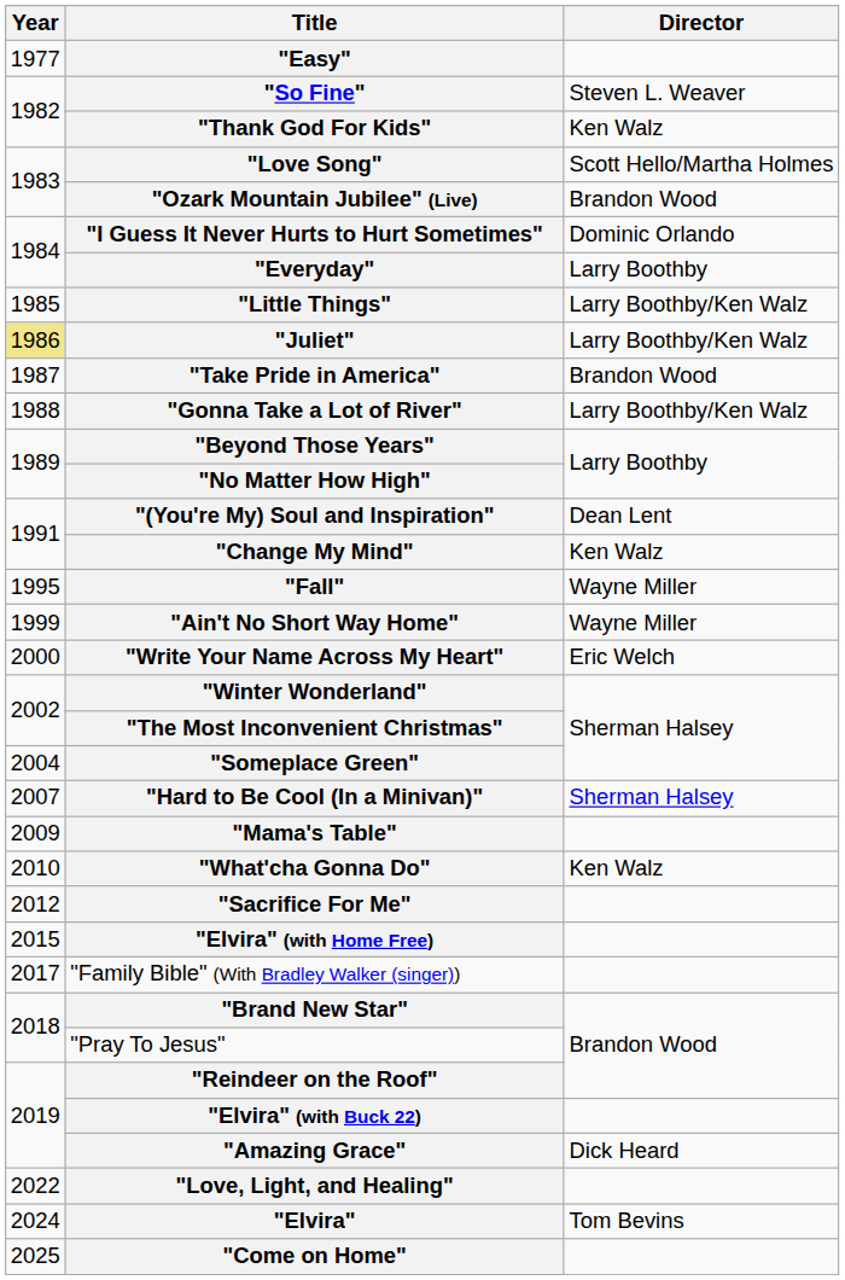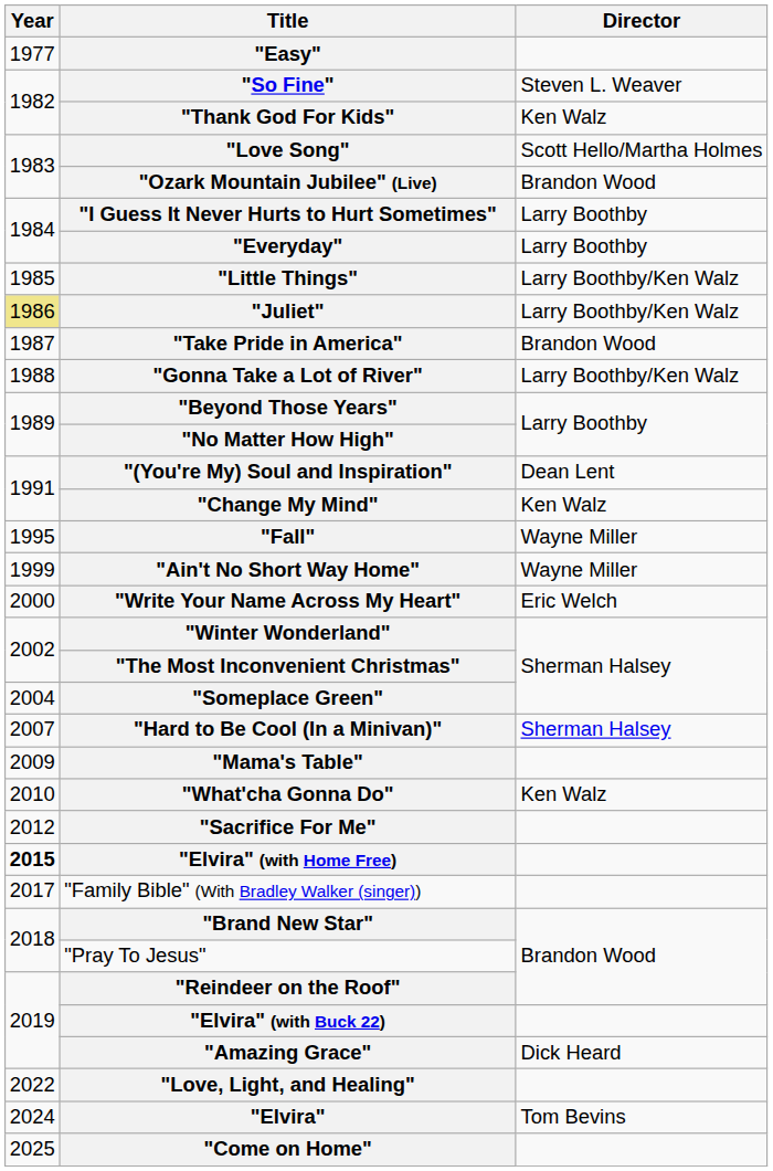"I Guess It Never Hurts to Hurt Sometimes" | Director: Dominic Orlando -> Larry Boothby
"Elvira" (with Home Free) | Year: normal -> bold
